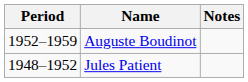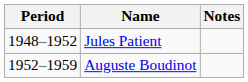rows swapped: Jules Patient <-> Auguste Boudinot
